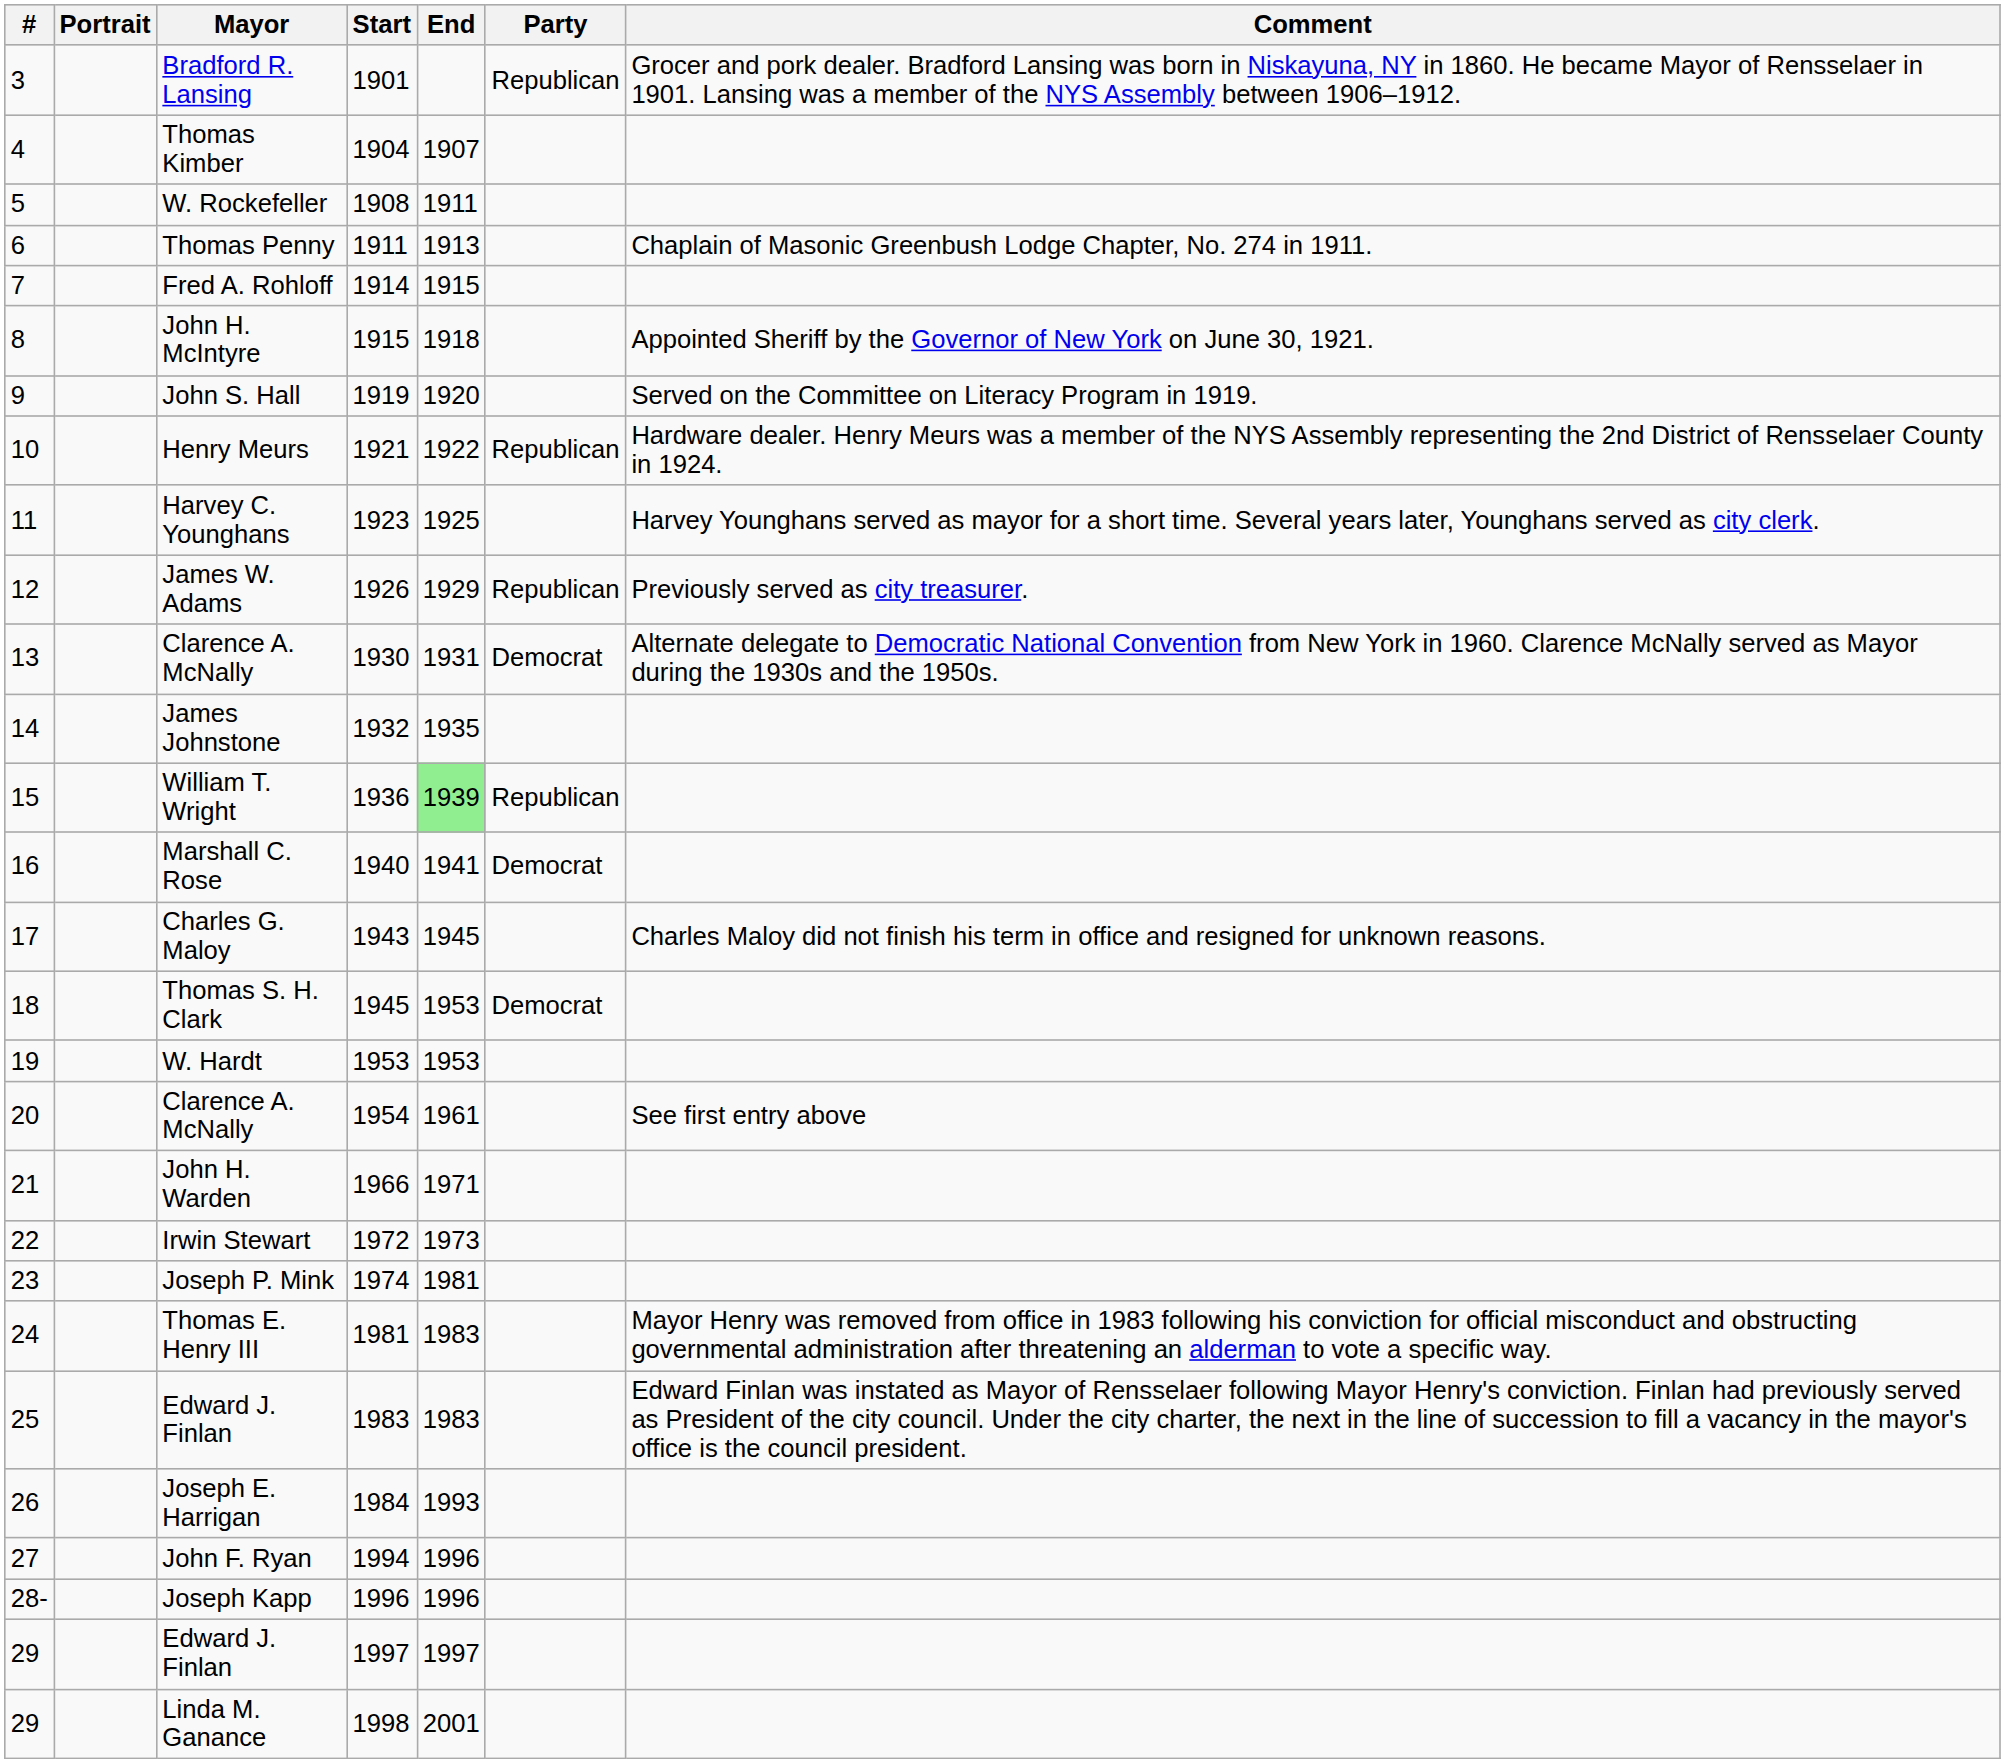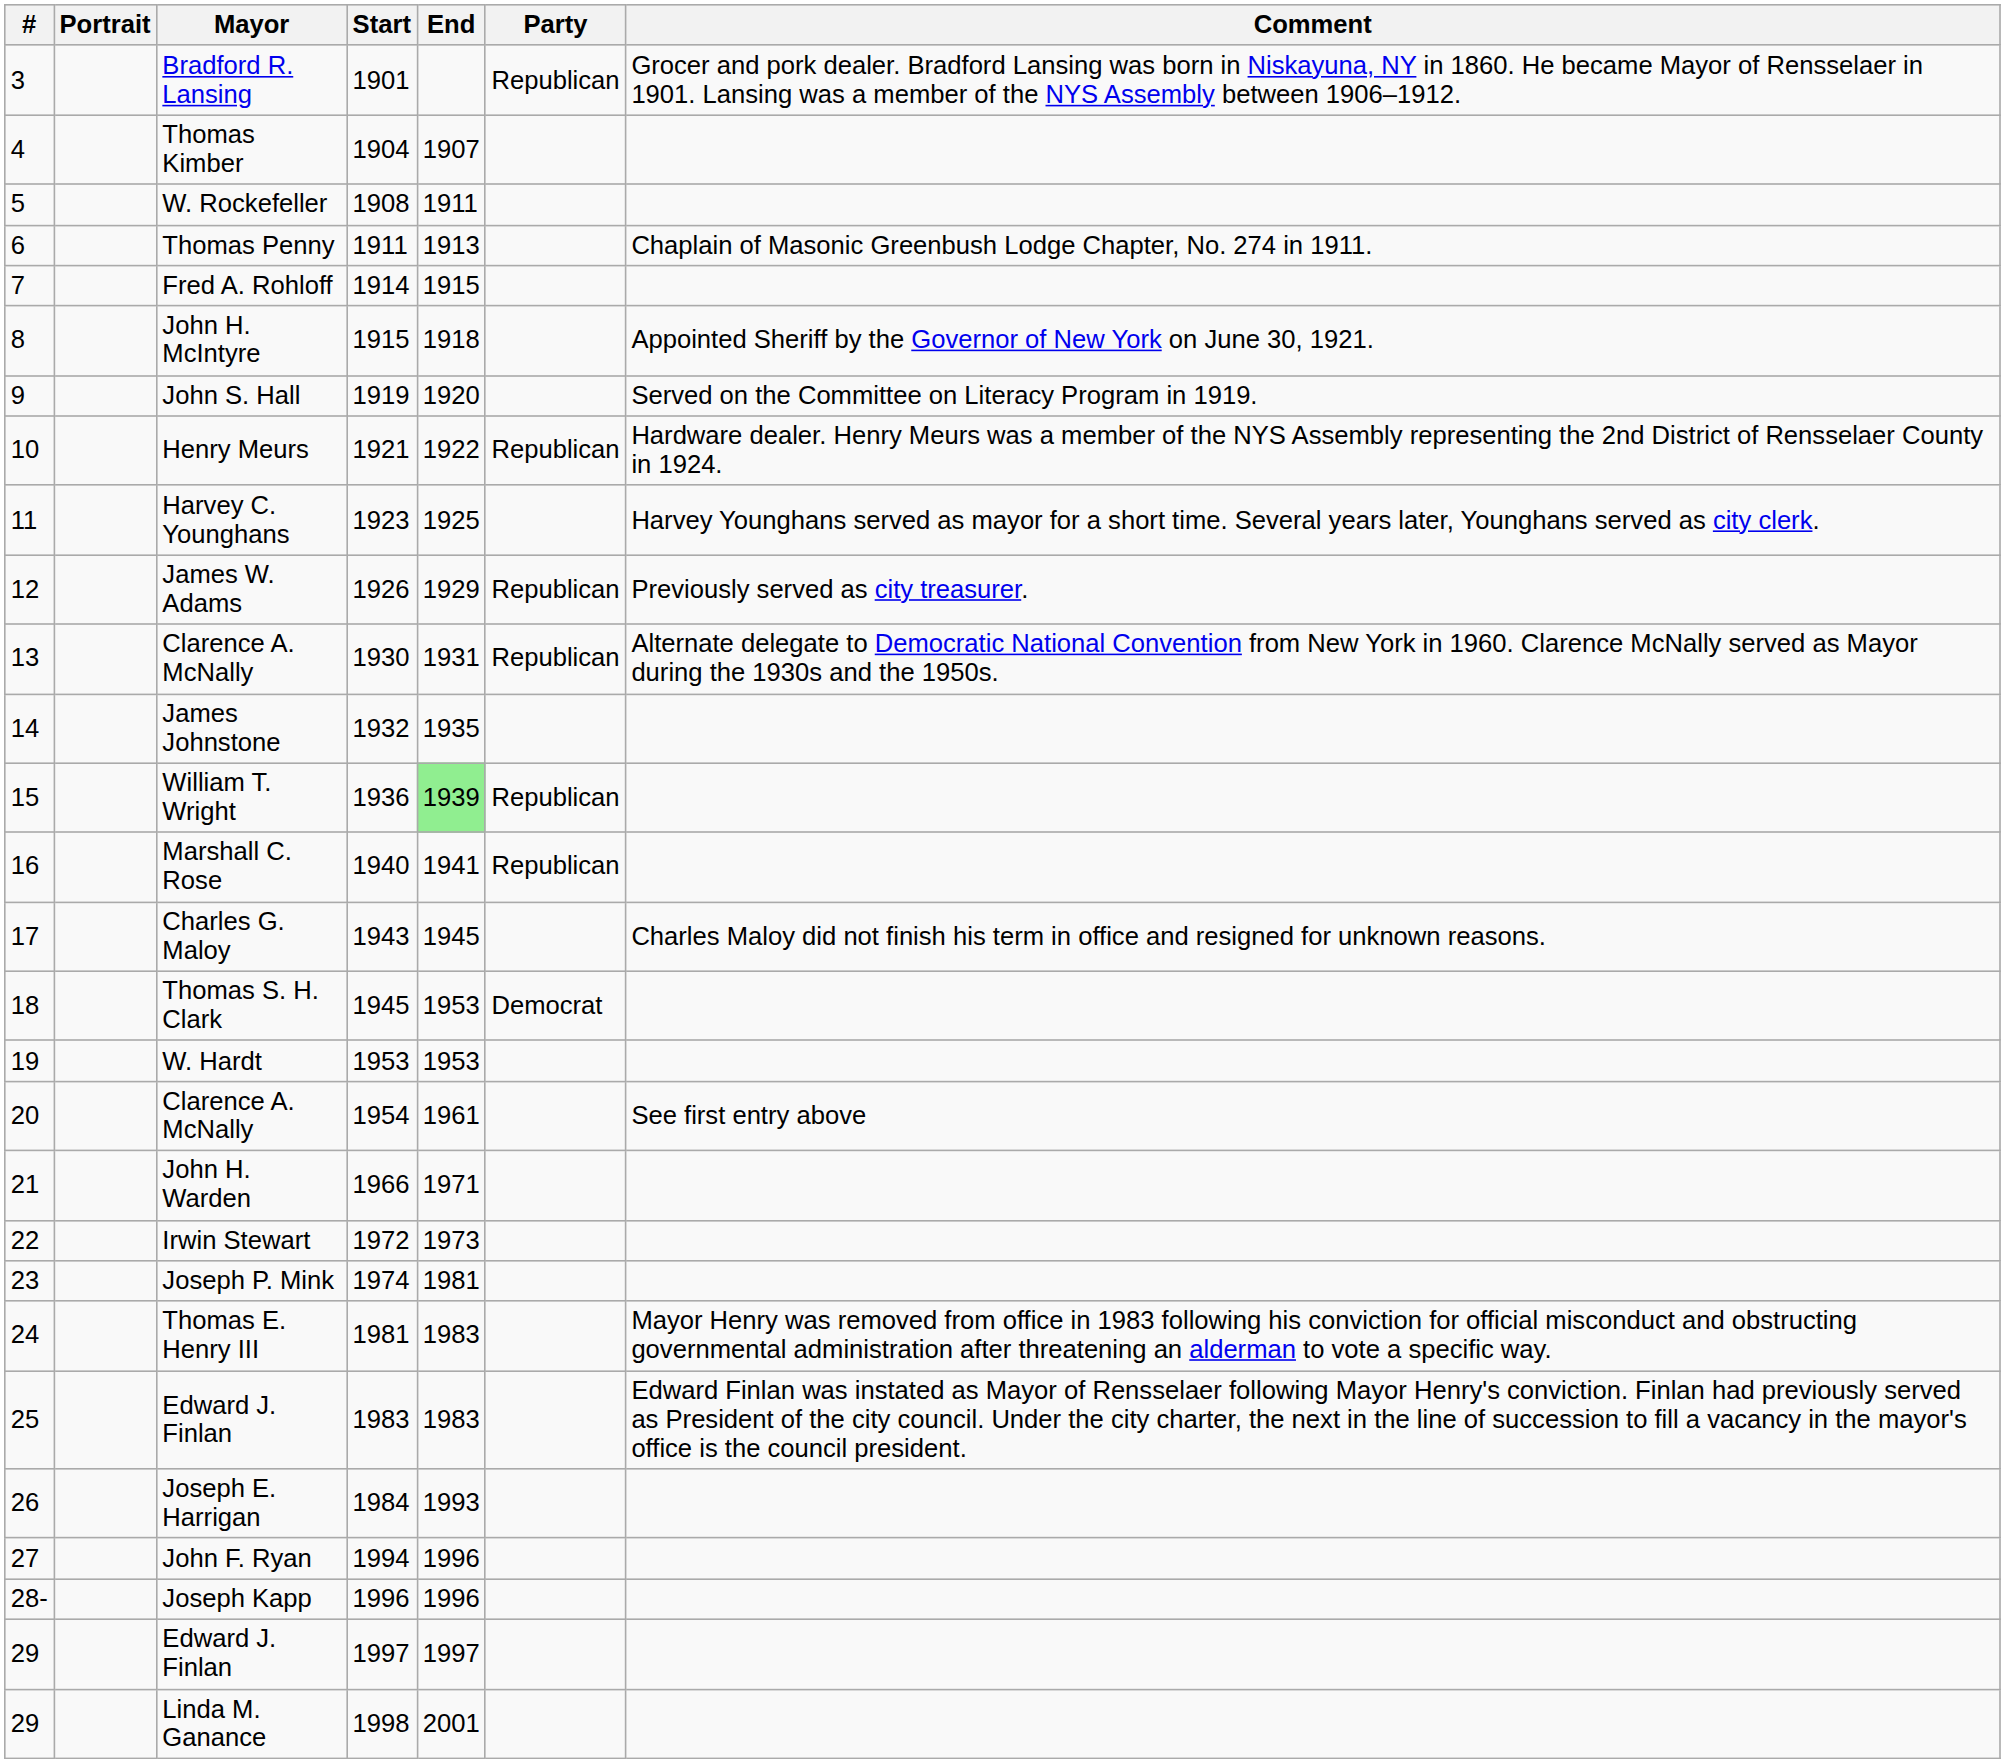Clarence A. McNally / 1930 | Party: Democrat -> Republican
Marshall C. Rose | Party: Democrat -> Republican
